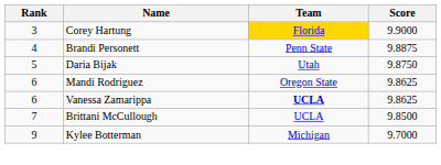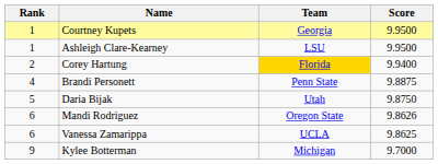+ row: 1 | Courtney Kupets | Georgia | 9.9500
+ row: 1 | Ashleigh Clare-Kearney | LSU | 9.9500
Corey Hartung | Rank: 3 -> 2
Corey Hartung | Score: 9.9000 -> 9.9400
Mandi Rodriguez | Score: 9.8625 -> 9.8626
Vanessa Zamarippa | Team: bold -> normal
- row: 7 | Brittani McCullough | UCLA | 9.8500
